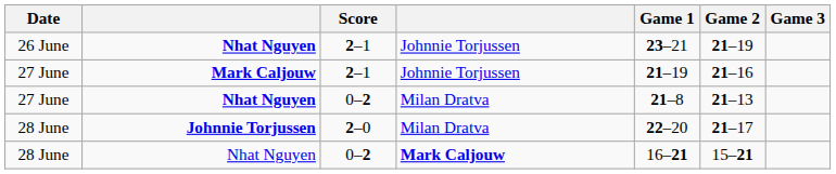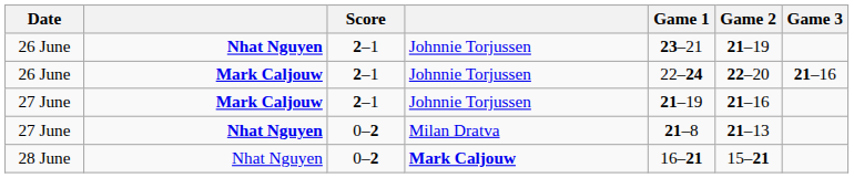+ row: 26 June | Mark Caljouw | 2–1 | Johnnie Torjussen | 22–24 | 22–20 | 21–16
- row: 28 June | Johnnie Torjussen | 2–0 | Milan Dratva | 22–20 | 21–17
